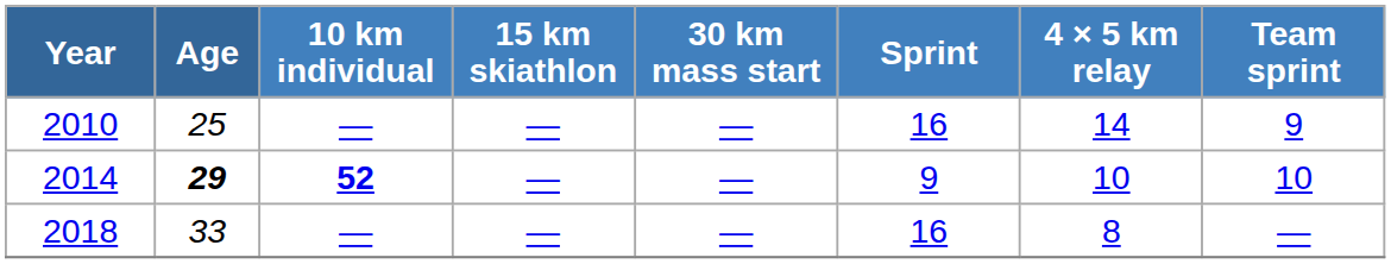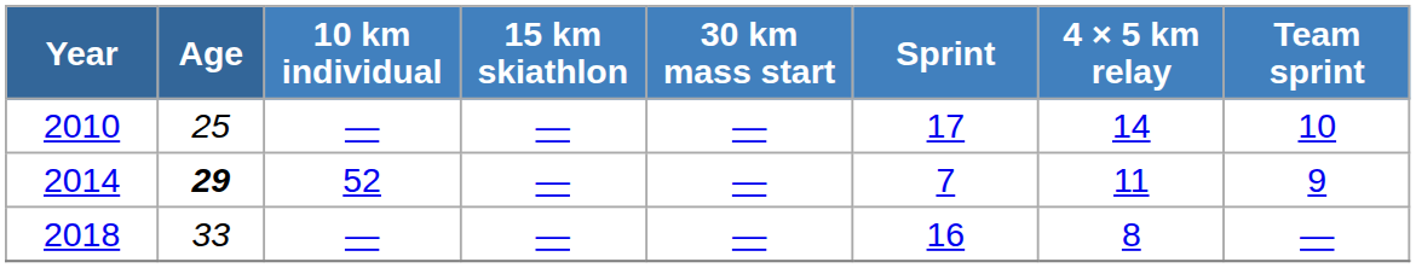2010 | Sprint: 16 -> 17
2010 | Team sprint: 9 -> 10
2014 | 10 km individual: bold -> normal
2014 | Sprint: 9 -> 7
2014 | 4 × 5 km relay: 10 -> 11
2014 | Team sprint: 10 -> 9
